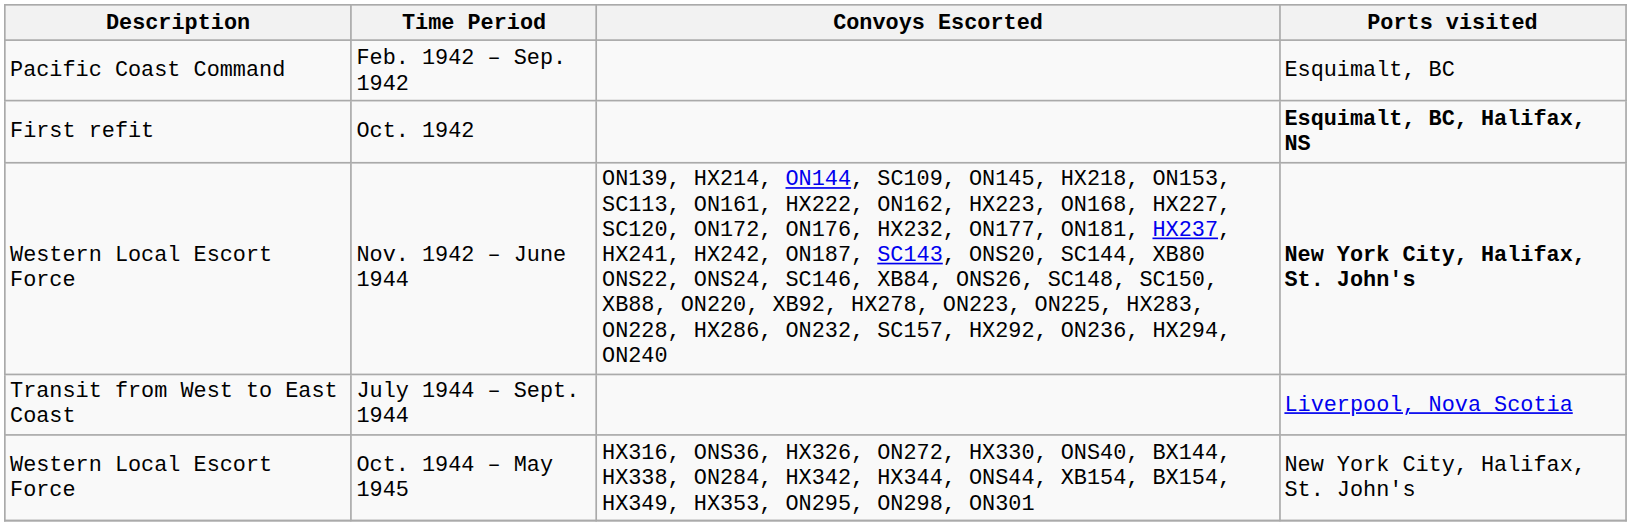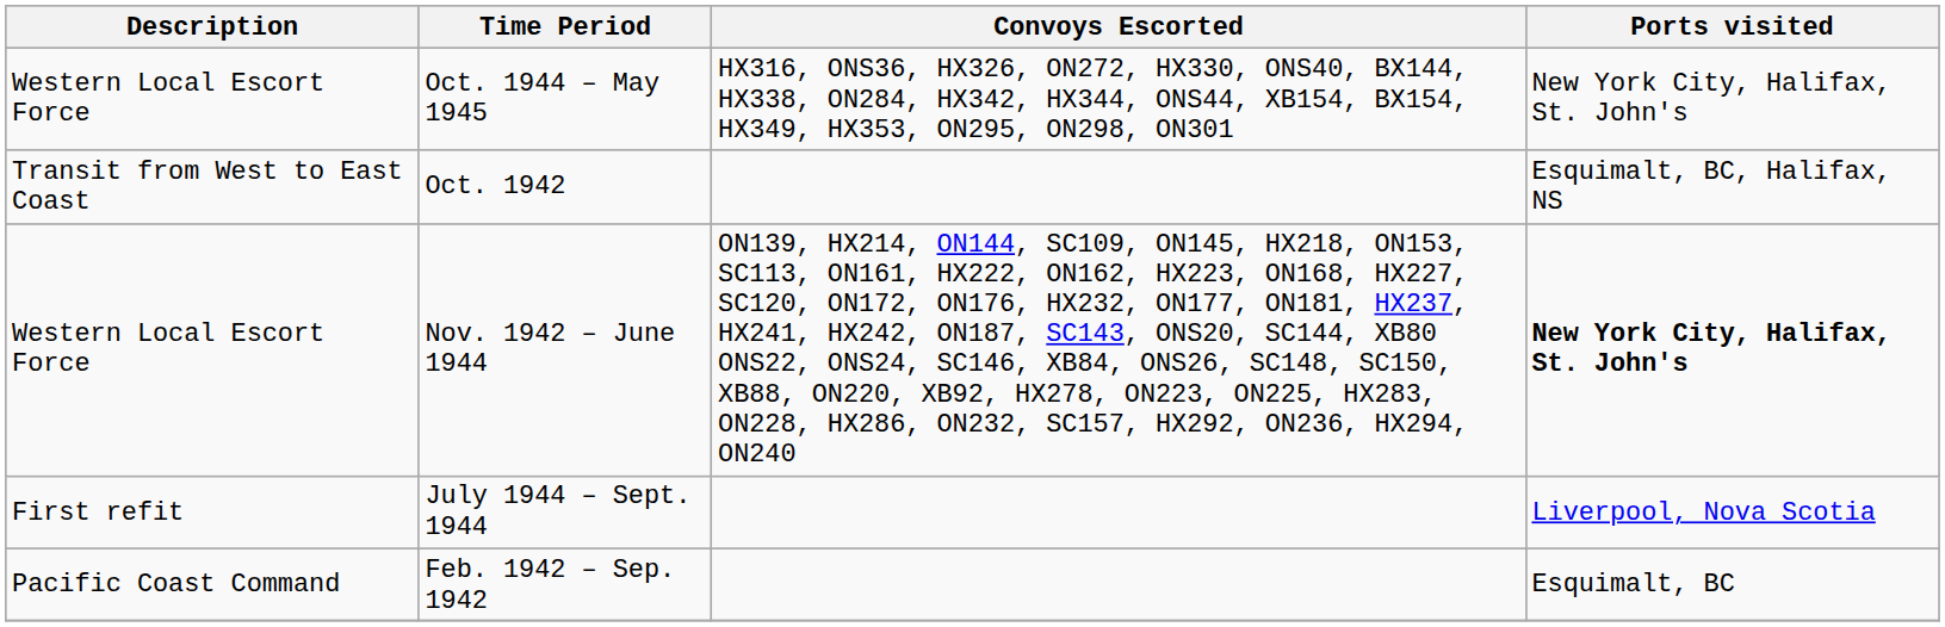rows swapped: Feb. 1942 – Sep. 1942 <-> Oct. 1944 – May 1945
Oct. 1942 | Description: First refit -> Transit from West to East Coast
Oct. 1942 | Ports visited: bold -> normal
July 1944 – Sept. 1944 | Description: Transit from West to East Coast -> First refit
